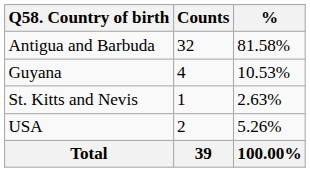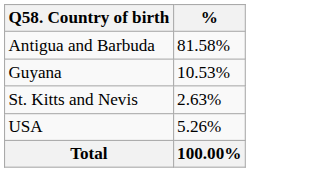- column: Counts | 32 | 4 | 1 | 2 | 39
